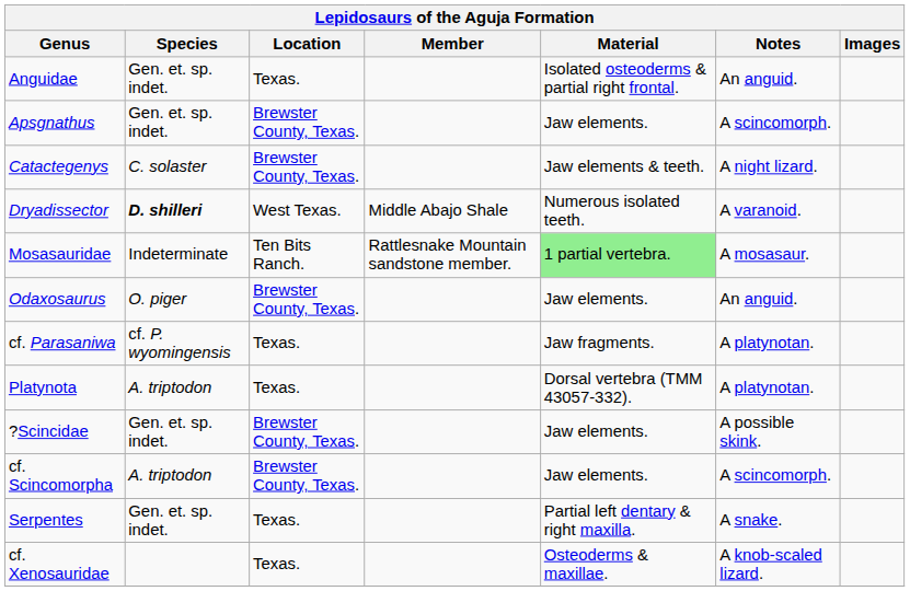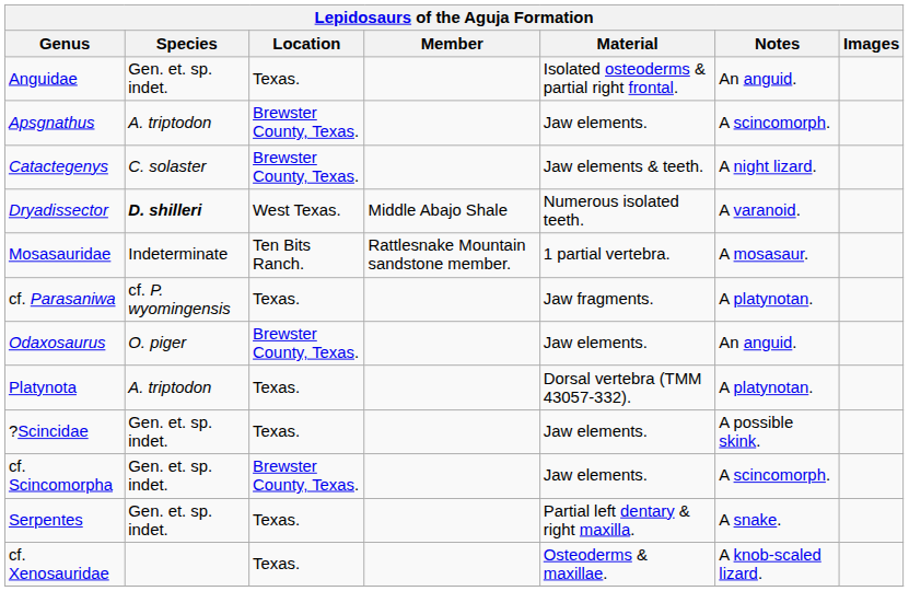Apsgnathus | Species: Gen. et. sp. indet. -> A. triptodon
Mosasauridae | Material: lightgreen background -> no background
rows swapped: Odaxosaurus <-> cf. Parasaniwa
?Scincidae | Location: Brewster County, Texas. -> Texas.
cf. Scincomorpha | Species: A. triptodon -> Gen. et. sp. indet.
